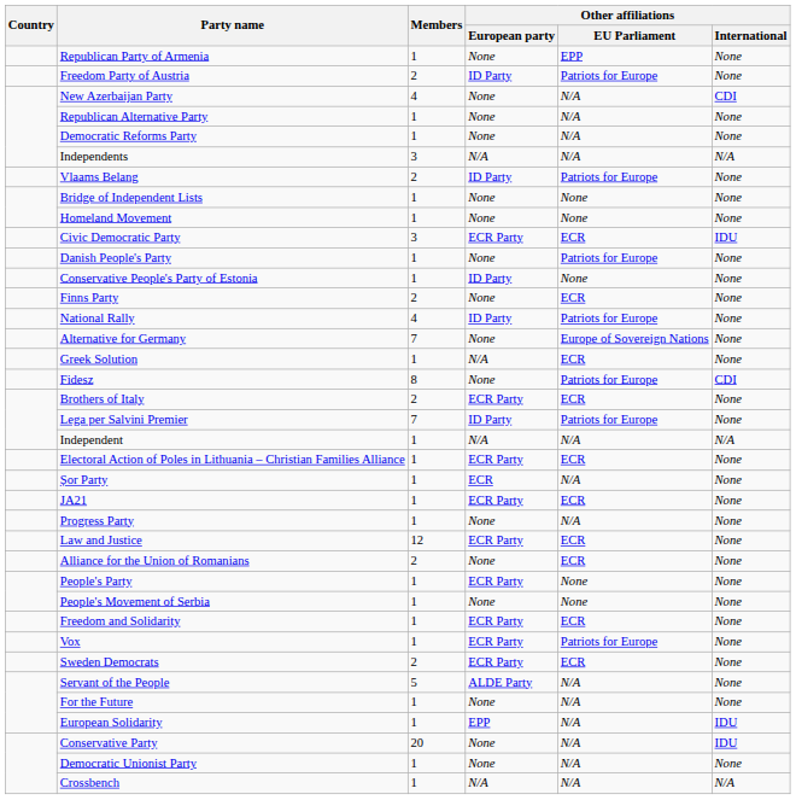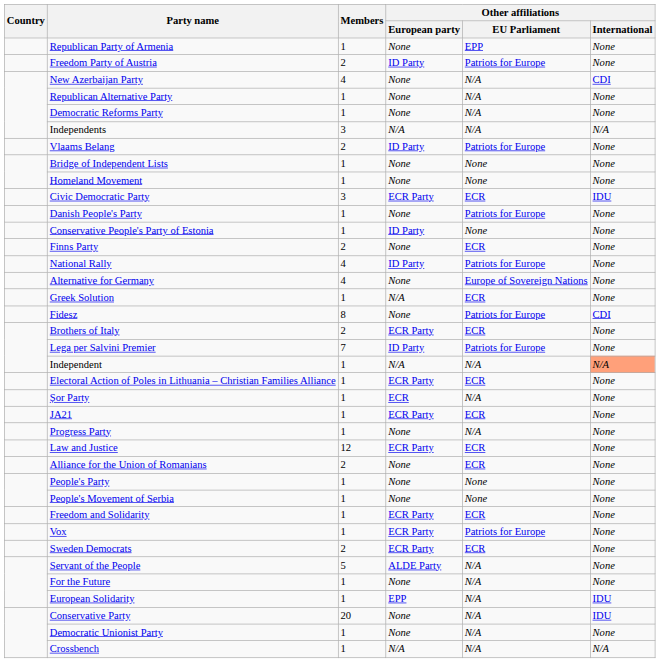Alternative for Germany | Members: 7 -> 4
Independent | Other affiliations / International: no background -> lightsalmon background
People's Party | Other affiliations / European party: ECR Party -> None
